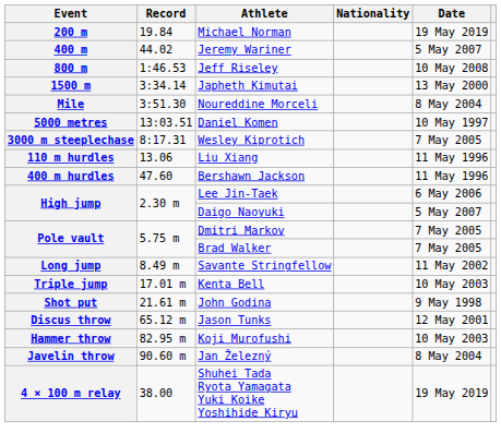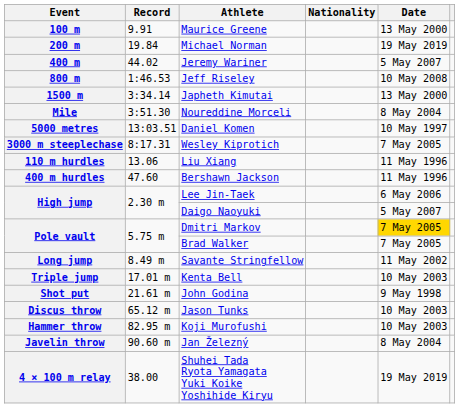+ row: 100 m | 9.91 | Maurice Greene | 13 May 2000
Pole vault / Dmitri Markov | Date: no background -> gold background
Discus throw | Date: 12 May 2001 -> 10 May 2003
